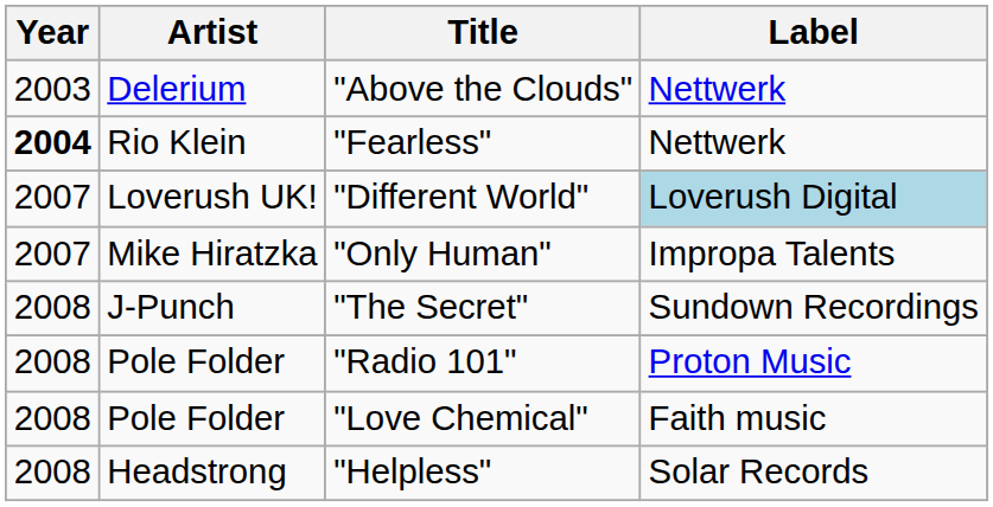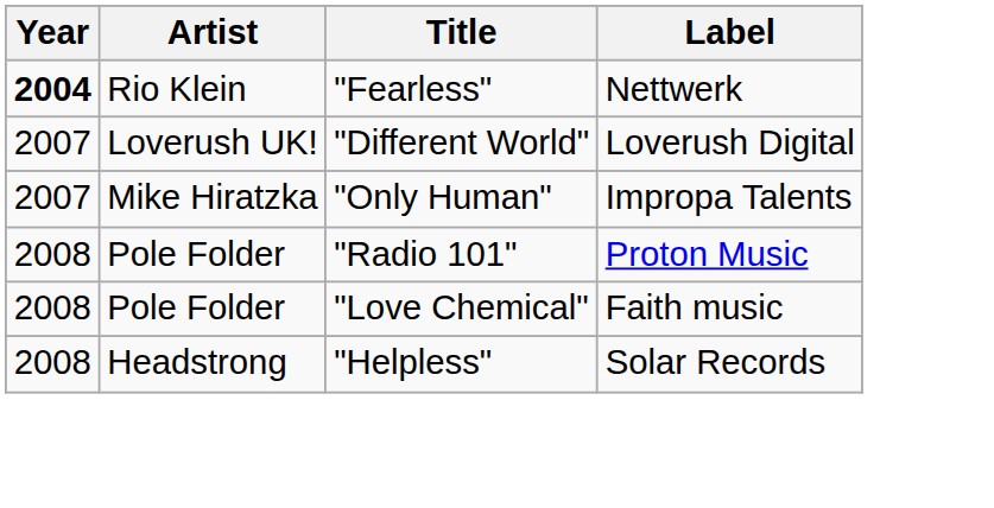- row: 2003 | Delerium | "Above the Clouds" | Nettwerk
"Different World" | Label: lightblue background -> no background
- row: 2008 | J-Punch | "The Secret" | Sundown Recordings
